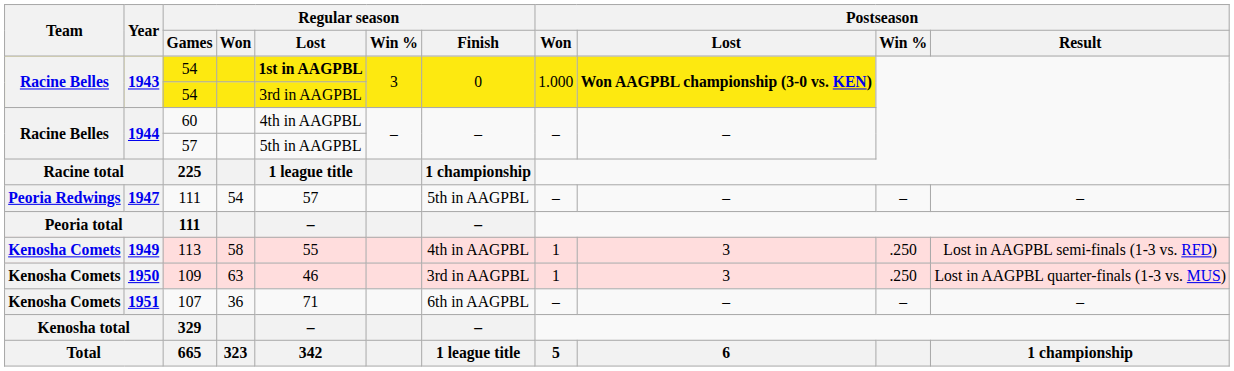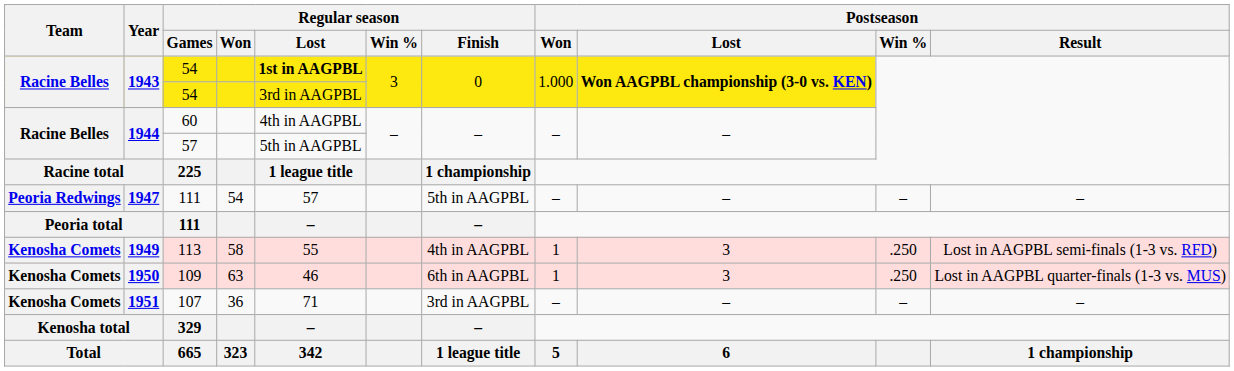109 | Regular season / Finish: 3rd in AAGPBL -> 6th in AAGPBL
107 | Regular season / Finish: 6th in AAGPBL -> 3rd in AAGPBL
